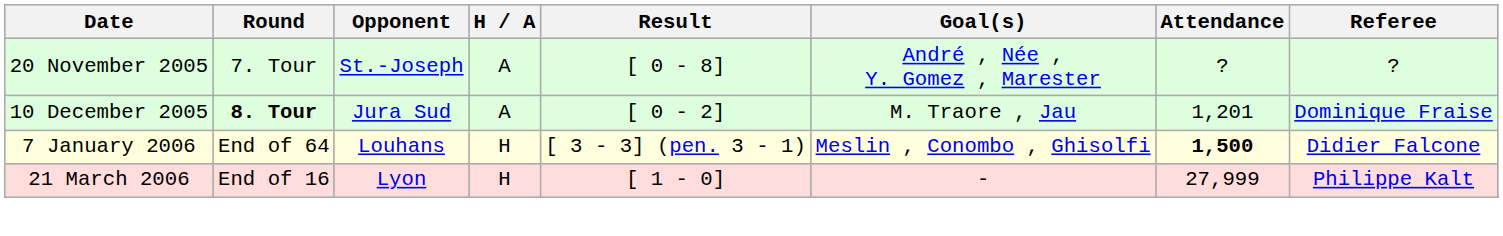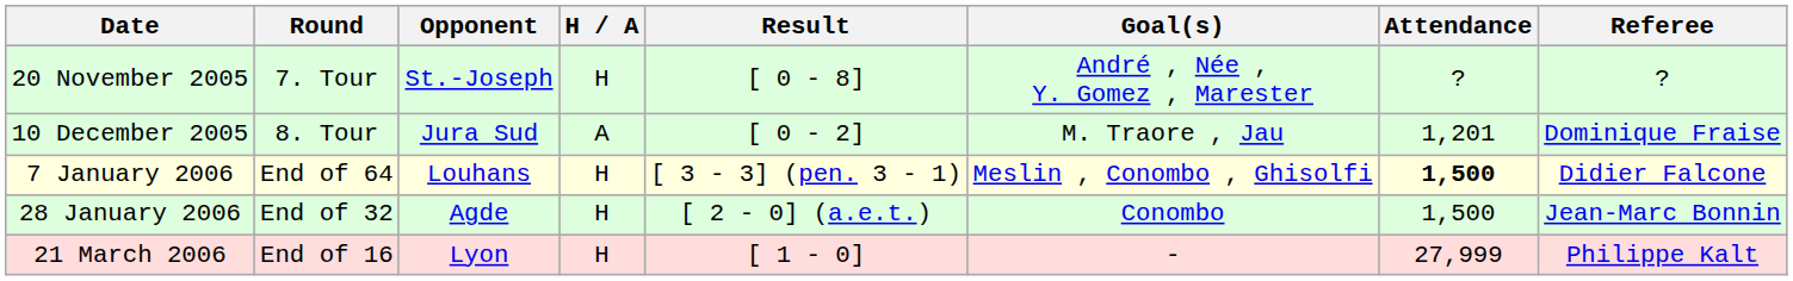20 November 2005 | H / A: A -> H
10 December 2005 | Round: bold -> normal
+ row: 28 January 2006 | End of 32 | Agde | H | [ 2 - 0] (a.e.t.) | Conombo | 1,500 | Jean-Marc Bonnin
